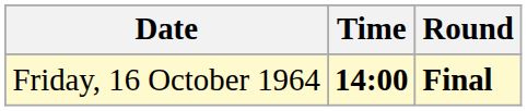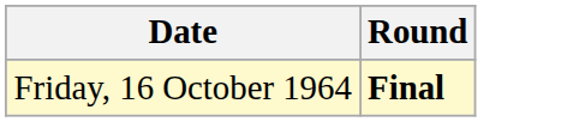- column: Time | 14:00
